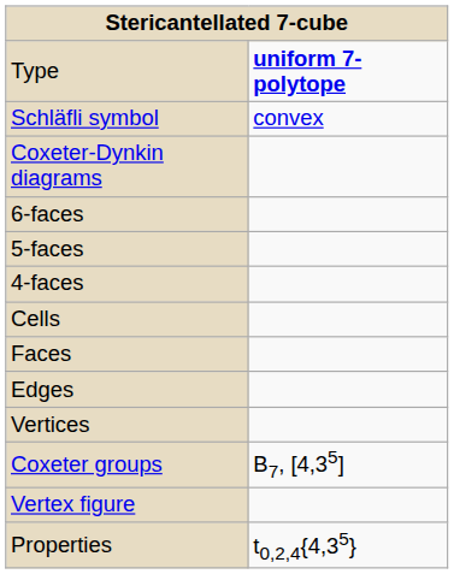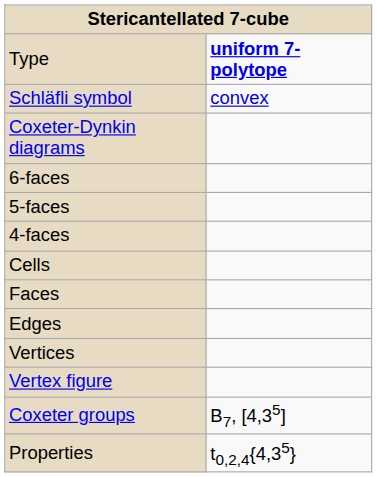rows swapped: Vertex figure <-> Coxeter groups
